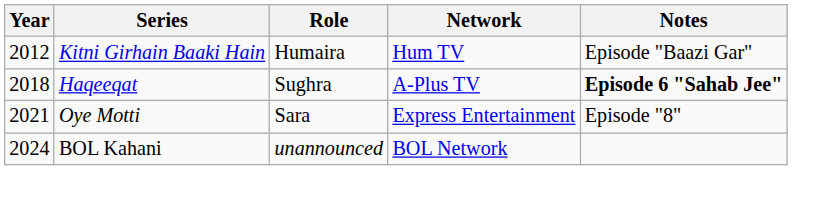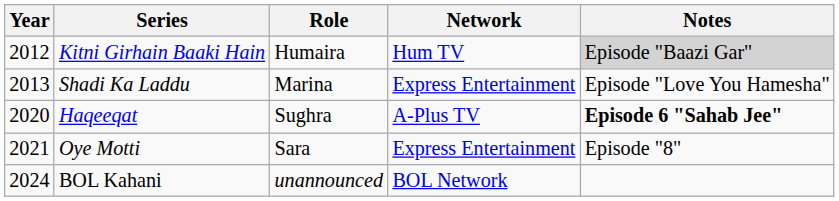Kitni Girhain Baaki Hain | Notes: no background -> lightgrey background
+ row: 2013 | Shadi Ka Laddu | Marina | Express Entertainment | Episode "Love You Hamesha"
Haqeeqat | Year: 2018 -> 2020
